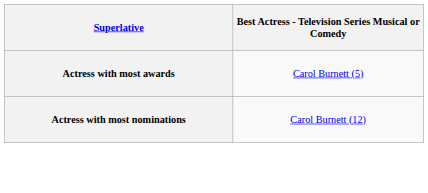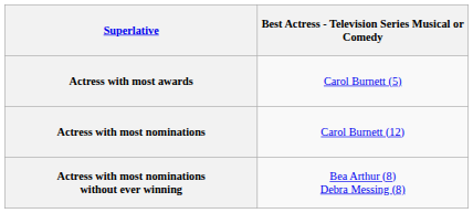+ row: Actress with most nominations without ever winning | Bea Arthur (8) Debra Messing (8)
